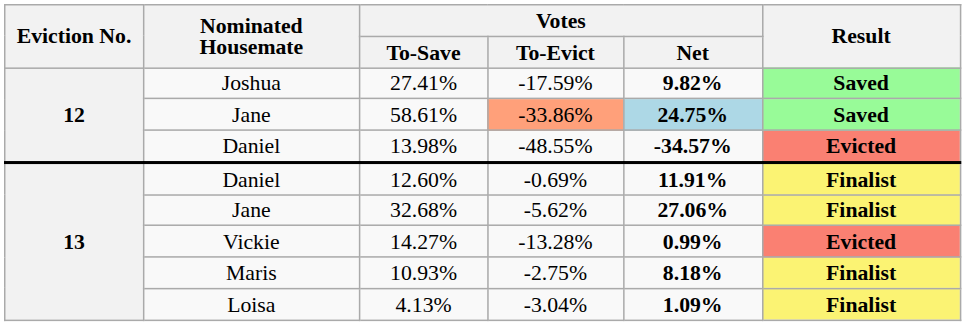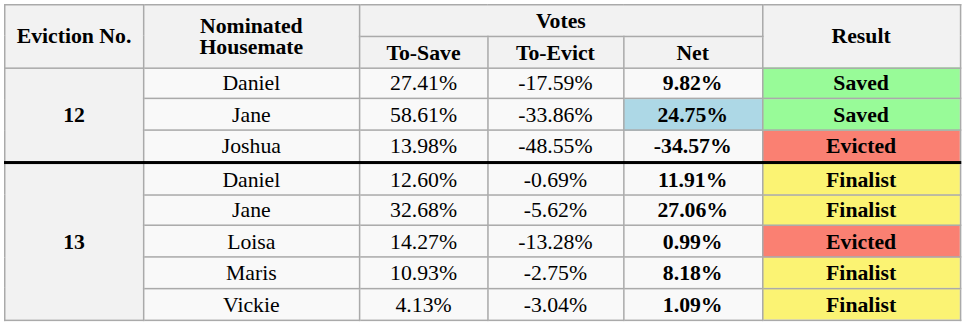27.41% | Nominated Housemate: Joshua -> Daniel
58.61% | Votes / To-Evict: lightsalmon background -> no background
13.98% | Nominated Housemate: Daniel -> Joshua
14.27% | Nominated Housemate: Vickie -> Loisa
4.13% | Nominated Housemate: Loisa -> Vickie
